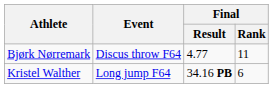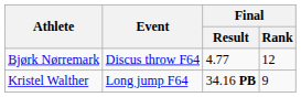Bjørk Nørremark | Final / Rank: 11 -> 12
Kristel Walther | Final / Rank: 6 -> 9
